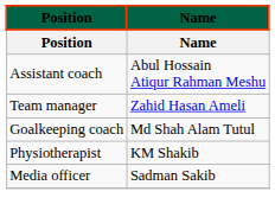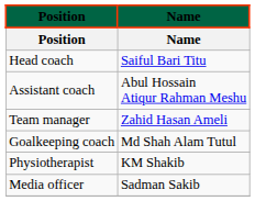+ row: Head coach | Saiful Bari Titu
